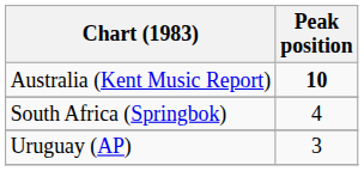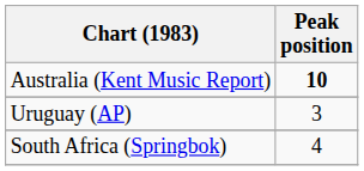rows swapped: South Africa (Springbok) <-> Uruguay (AP)
